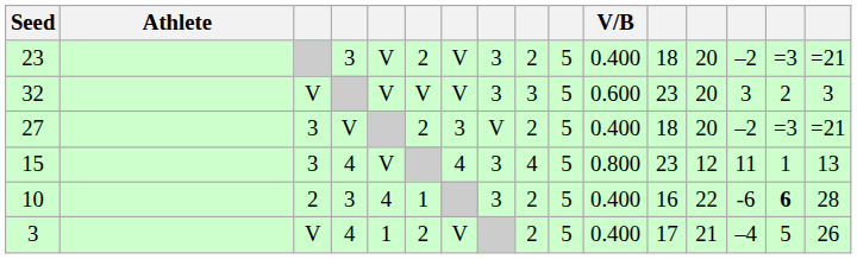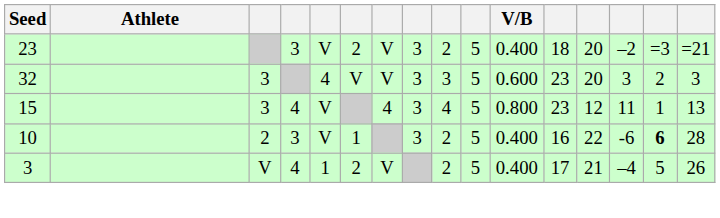32 | column 3: V -> 3
32 | column 5: V -> 4
- row: 27 | 3 | V | 2 | 3 | V | 2 | 5 | 0.400 | 18 | 20 | –2 | =3 | =21
10 | column 5: 4 -> V
